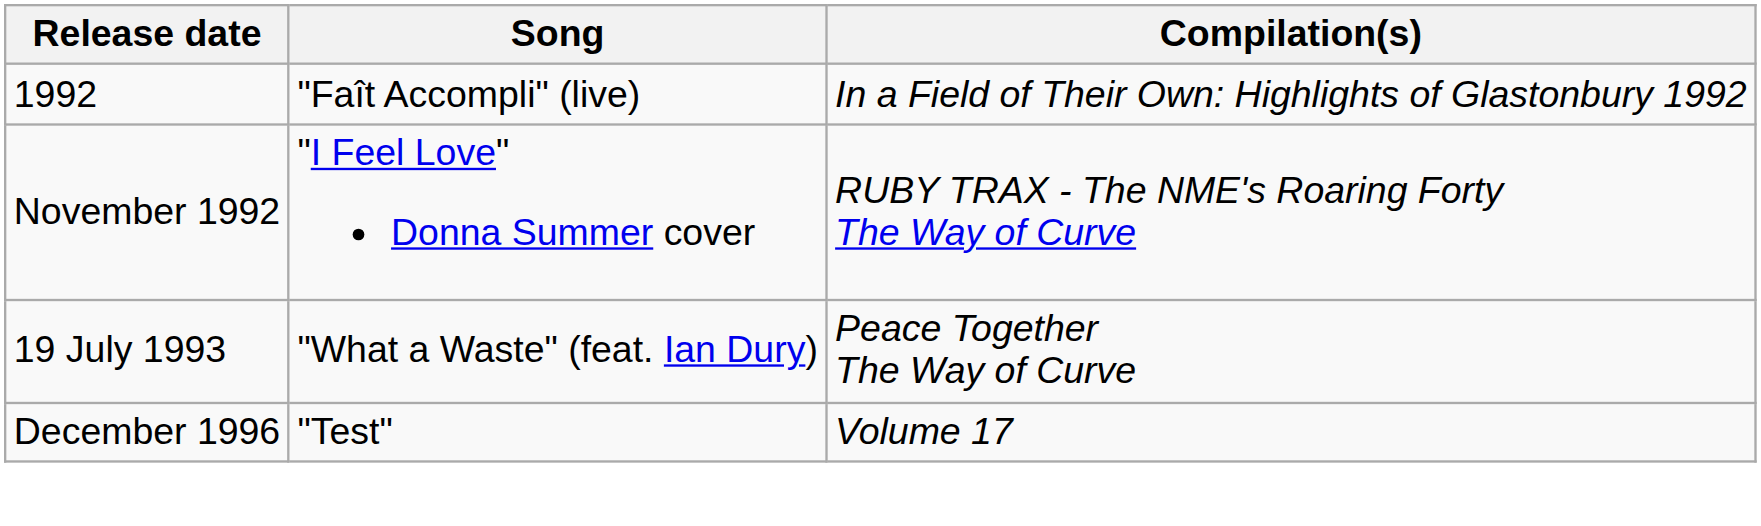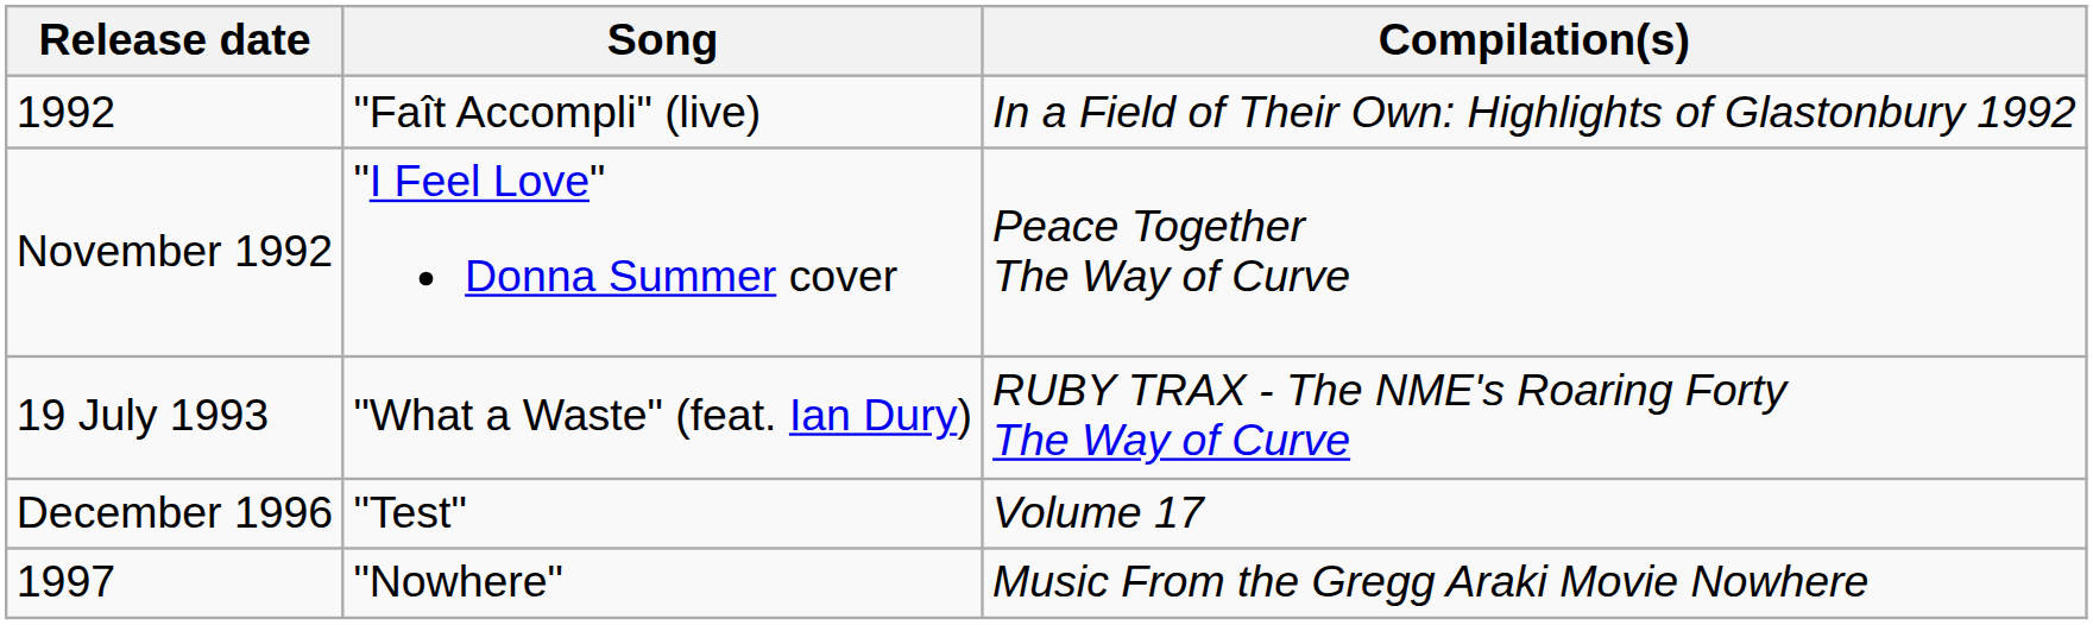November 1992 | Compilation(s): RUBY TRAX - The NME's Roaring Forty The Way of Curve -> Peace Together The Way of Curve
19 July 1993 | Compilation(s): Peace Together The Way of Curve -> RUBY TRAX - The NME's Roaring Forty The Way of Curve
+ row: 1997 | "Nowhere" | Music From the Gregg Araki Movie Nowhere
